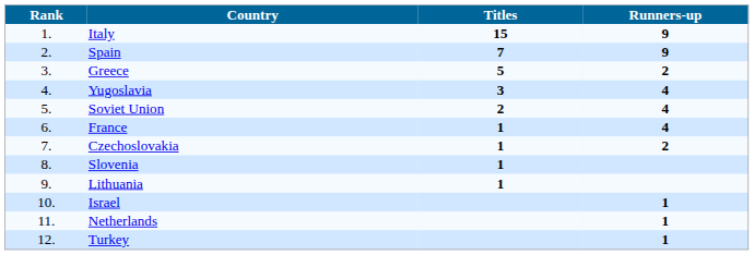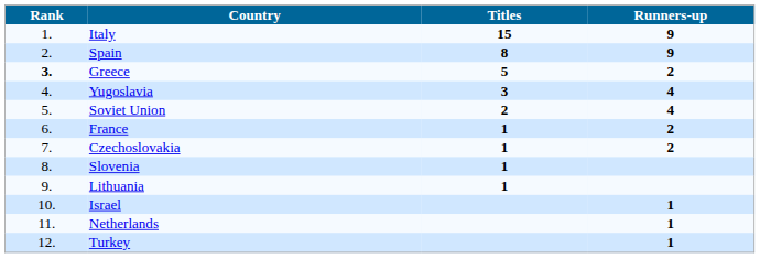Spain | Titles: 7 -> 8
Greece | Rank: normal -> bold
France | Runners-up: 4 -> 2
